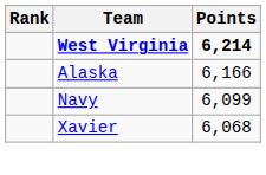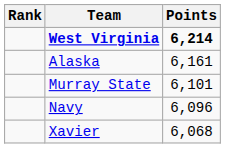Alaska | Points: 6,166 -> 6,161
+ row: Murray State | 6,101
Navy | Points: 6,099 -> 6,096
